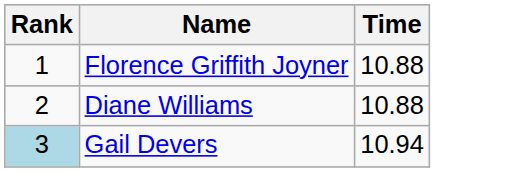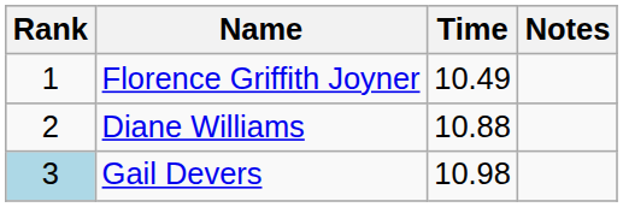+ column: Notes
Florence Griffith Joyner | Time: 10.88 -> 10.49
Gail Devers | Time: 10.94 -> 10.98
